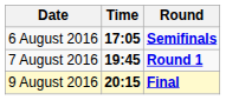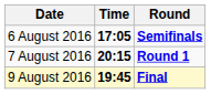7 August 2016 | Time: 19:45 -> 20:15
9 August 2016 | Time: 20:15 -> 19:45
